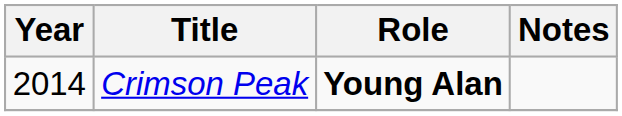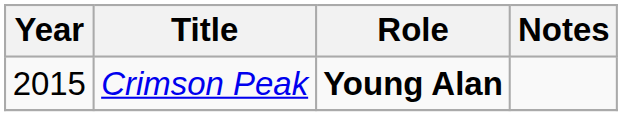Crimson Peak | Year: 2014 -> 2015
